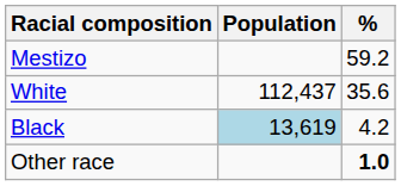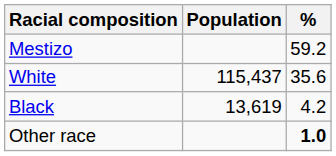White | Population: 112,437 -> 115,437
Black | Population: lightblue background -> no background
